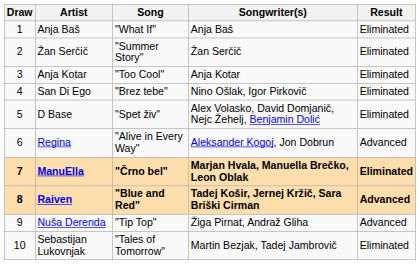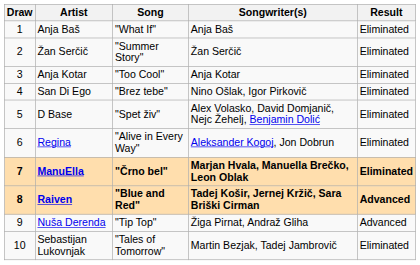Regina | Result: Advanced -> Eliminated
